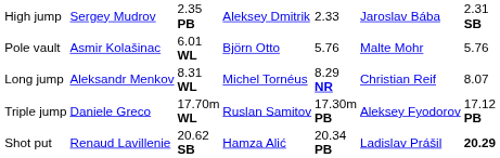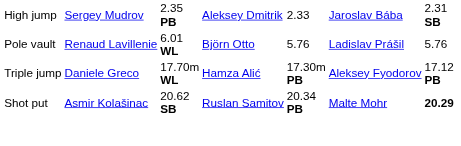Pole vault | column 2: Asmir Kolašinac -> Renaud Lavillenie
Pole vault | column 6: Malte Mohr -> Ladislav Prášil
- row: Long jump | Aleksandr Menkov | 8.31 WL | Michel Tornéus | 8.29 NR | Christian Reif | 8.07
Triple jump | column 4: Ruslan Samitov -> Hamza Alić
Shot put | column 2: Renaud Lavillenie -> Asmir Kolašinac
Shot put | column 4: Hamza Alić -> Ruslan Samitov
Shot put | column 6: Ladislav Prášil -> Malte Mohr
